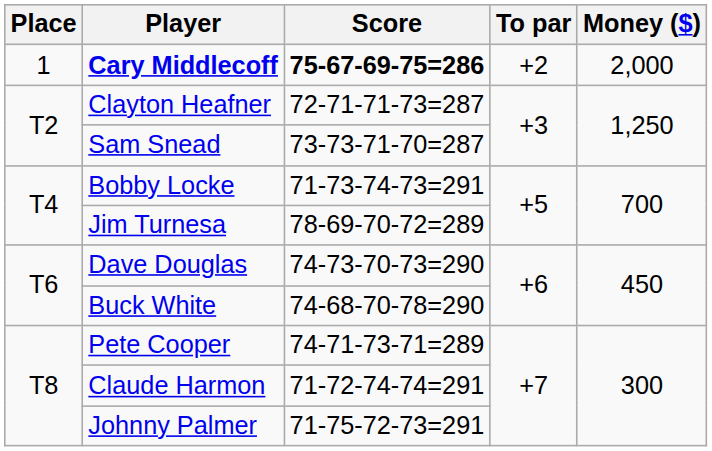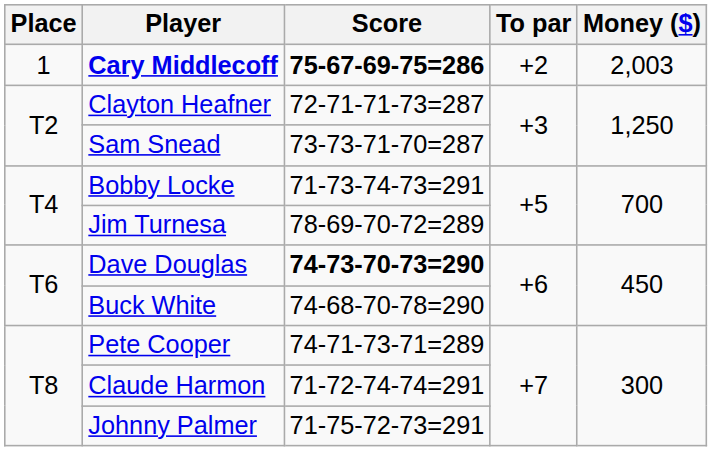Cary Middlecoff | Money ($): 2,000 -> 2,003
Dave Douglas | Score: normal -> bold
